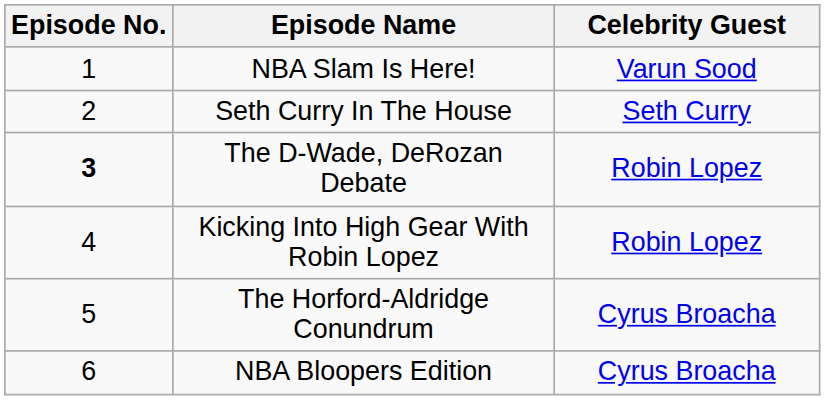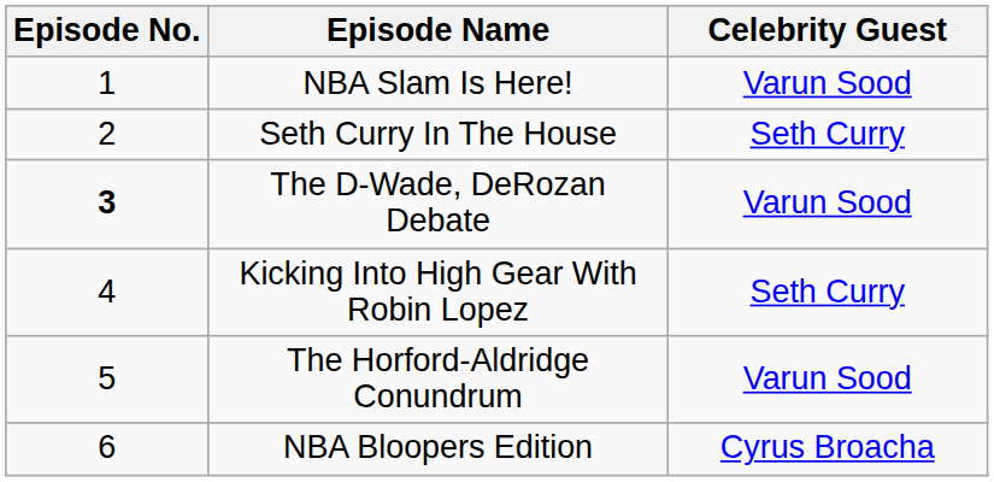The D-Wade, DeRozan Debate | Celebrity Guest: Robin Lopez -> Varun Sood
Kicking Into High Gear With Robin Lopez | Celebrity Guest: Robin Lopez -> Seth Curry
The Horford-Aldridge Conundrum | Celebrity Guest: Cyrus Broacha -> Varun Sood
